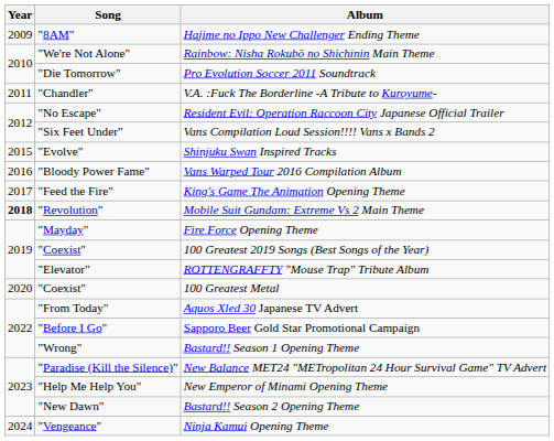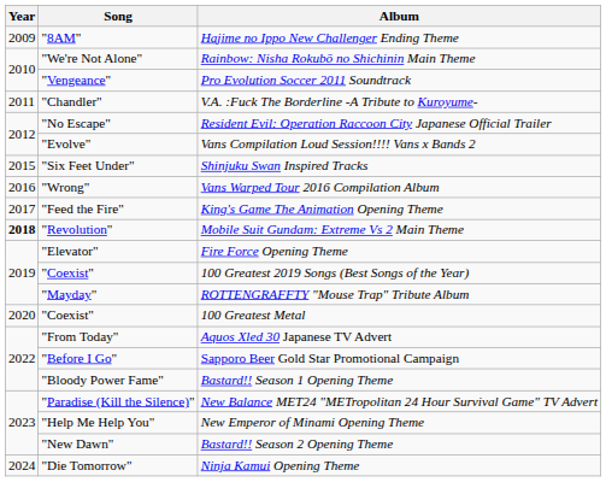Pro Evolution Soccer 2011 Soundtrack | Song: "Die Tomorrow" -> "Vengeance"
Vans Compilation Loud Session!!!! Vans x Bands 2 | Song: "Six Feet Under" -> "Evolve"
Shinjuku Swan Inspired Tracks | Song: "Evolve" -> "Six Feet Under"
Vans Warped Tour 2016 Compilation Album | Song: "Bloody Power Fame" -> "Wrong"
Fire Force Opening Theme | Song: "Mayday" -> "Elevator"
ROTTENGRAFFTY "Mouse Trap" Tribute Album | Song: "Elevator" -> "Mayday"
Bastard!! Season 1 Opening Theme | Song: "Wrong" -> "Bloody Power Fame"
Ninja Kamui Opening Theme | Song: "Vengeance" -> "Die Tomorrow"
